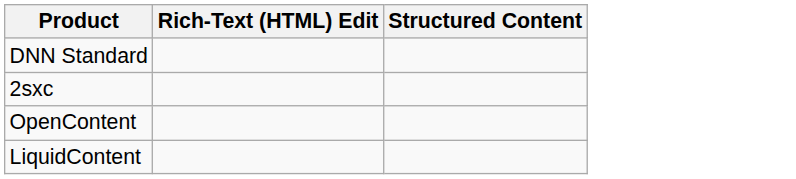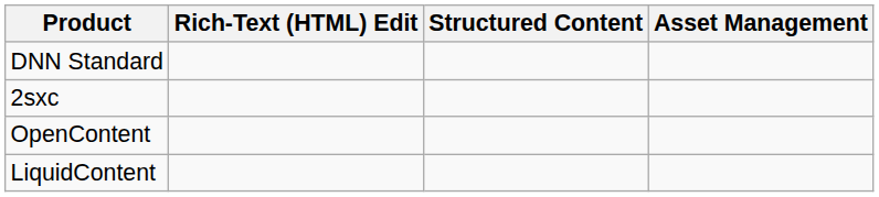+ column: Asset Management
